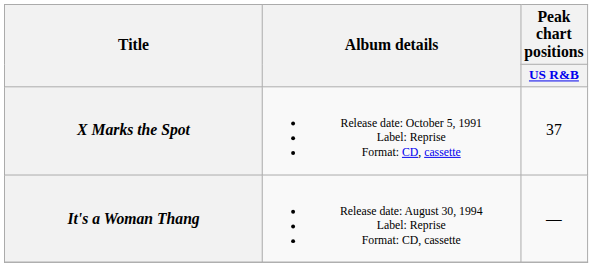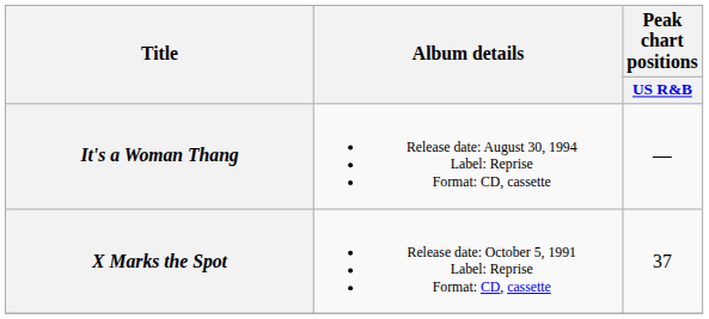rows swapped: X Marks the Spot <-> It's a Woman Thang
